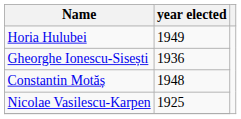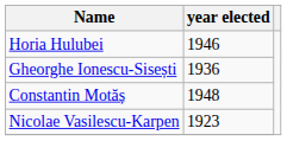Horia Hulubei | year elected: 1949 -> 1946
Nicolae Vasilescu-Karpen | year elected: 1925 -> 1923
